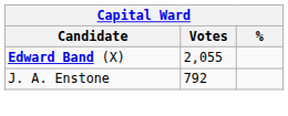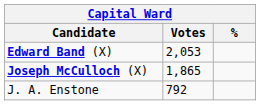Edward Band (X) | Votes: 2,055 -> 2,053
+ row: Joseph McCulloch (X) | 1,865
